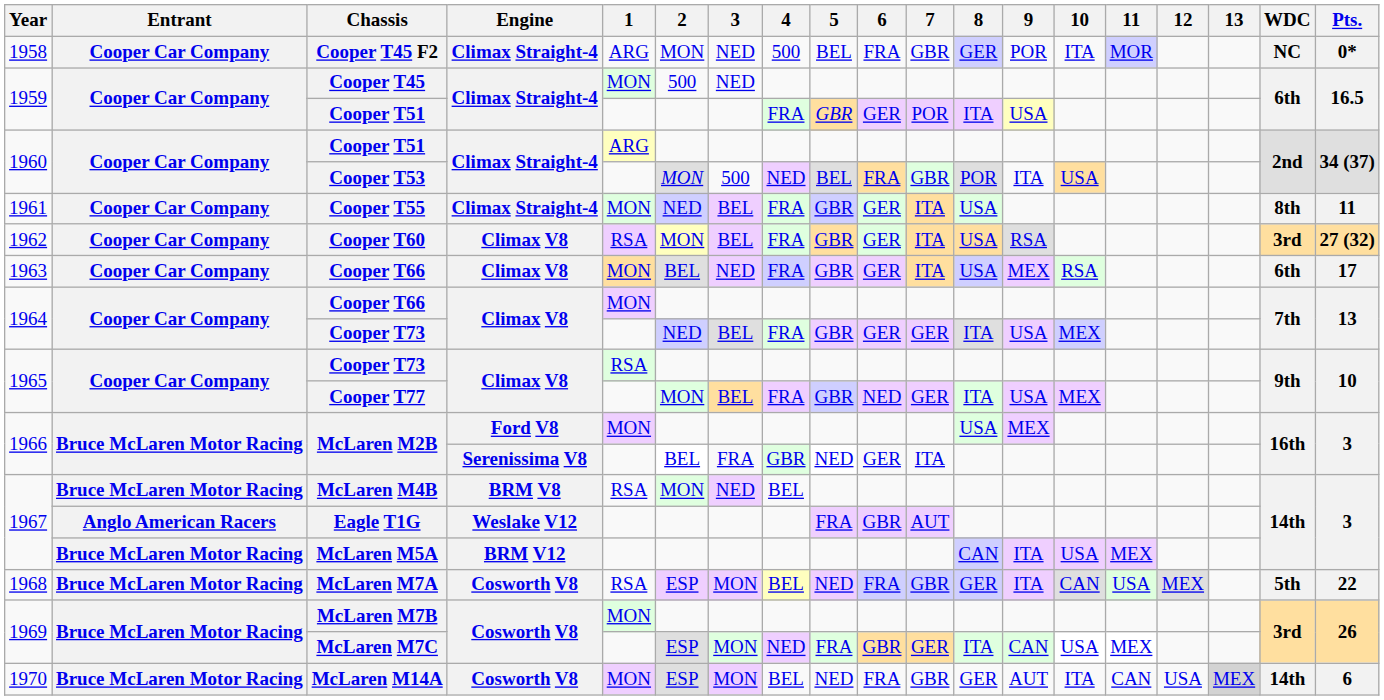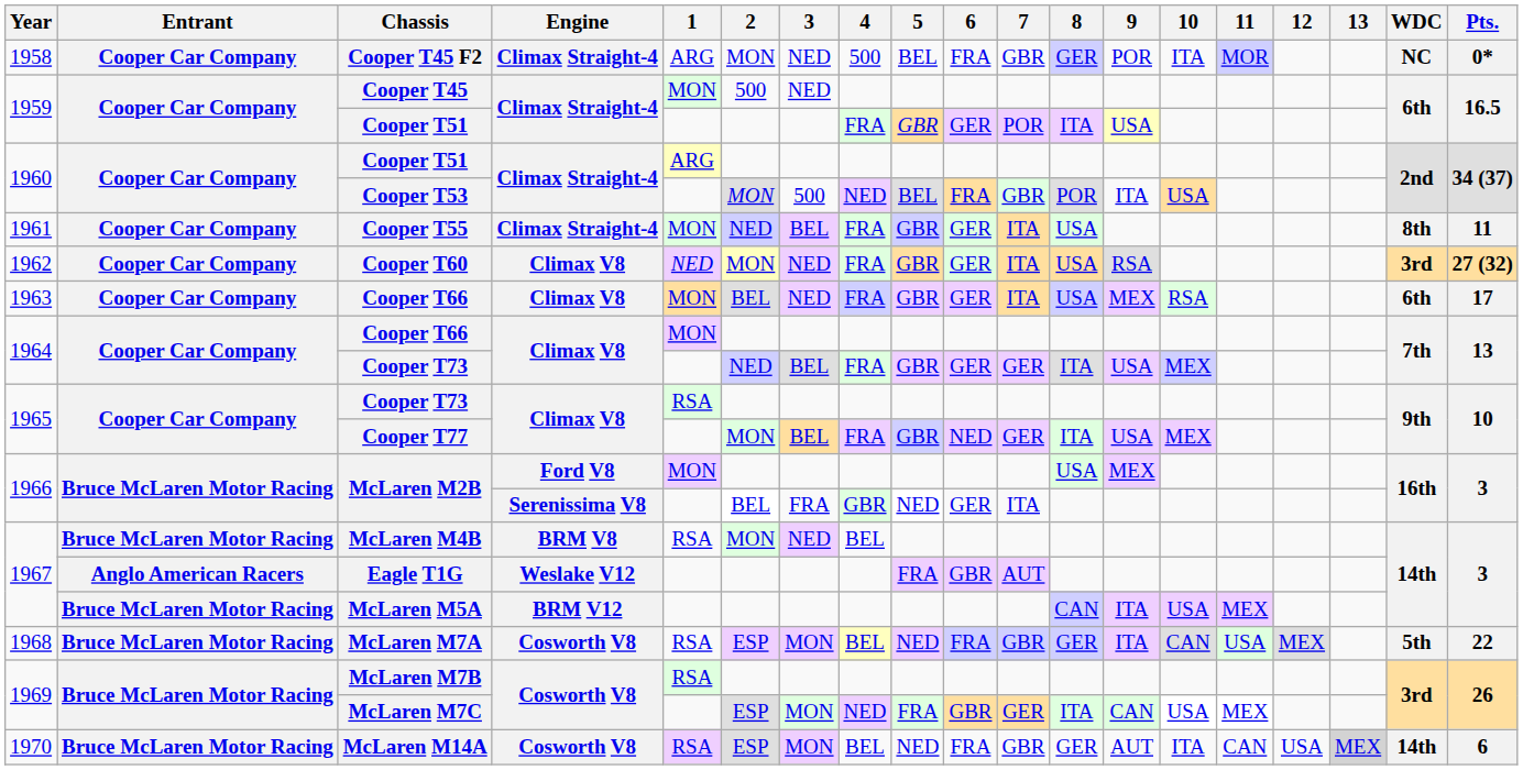Cooper T60 | 1: RSA -> NED
Cooper T60 | 3: BEL -> NED
McLaren M7B | 1: MON -> RSA
McLaren M14A | 1: MON -> RSA
